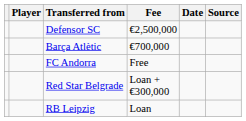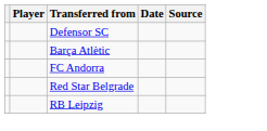- column: Fee | €2,500,000 | €700,000 | Free | Loan + €300,000 | Loan
